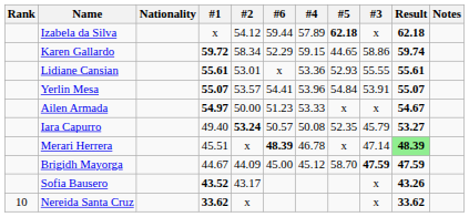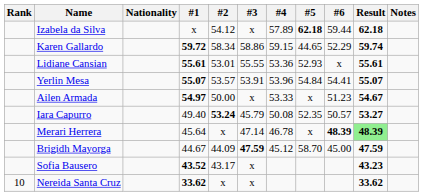columns swapped: #3 <-> #6
Merari Herrera | #1: 45.51 -> 45.64
Sofia Bausero | Result: 43.26 -> 43.23
